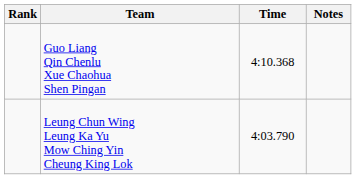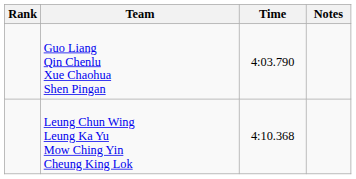Guo Liang Qin Chenlu Xue Chaohua Shen Pingan | Time: 4:10.368 -> 4:03.790
Leung Chun Wing Leung Ka Yu Mow Ching Yin Cheung King Lok | Time: 4:03.790 -> 4:10.368
